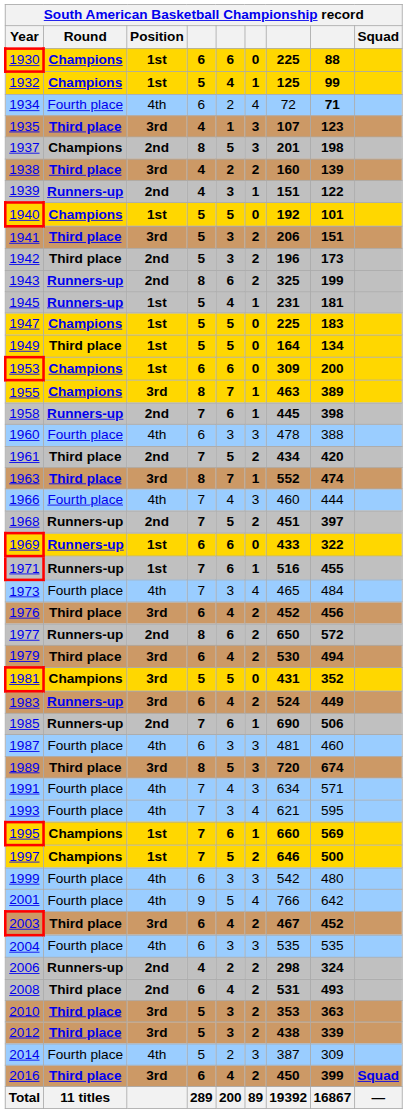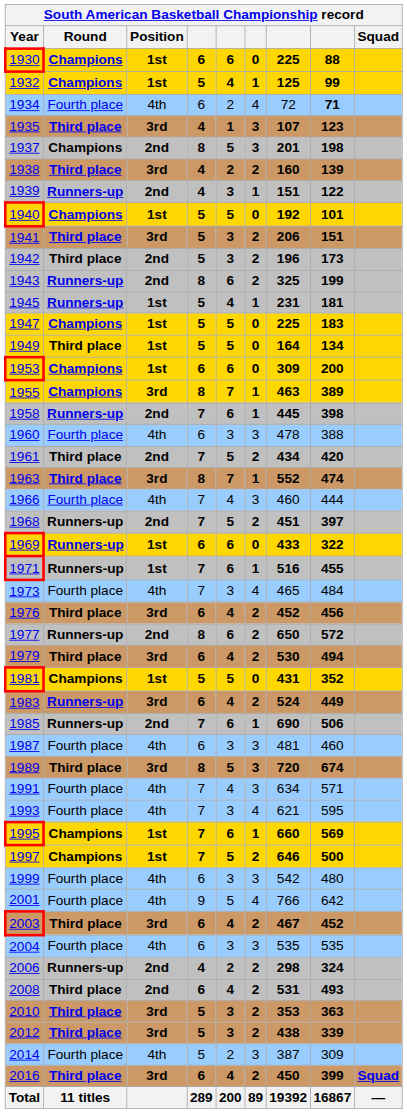1981 | Position: 3rd -> 1st
